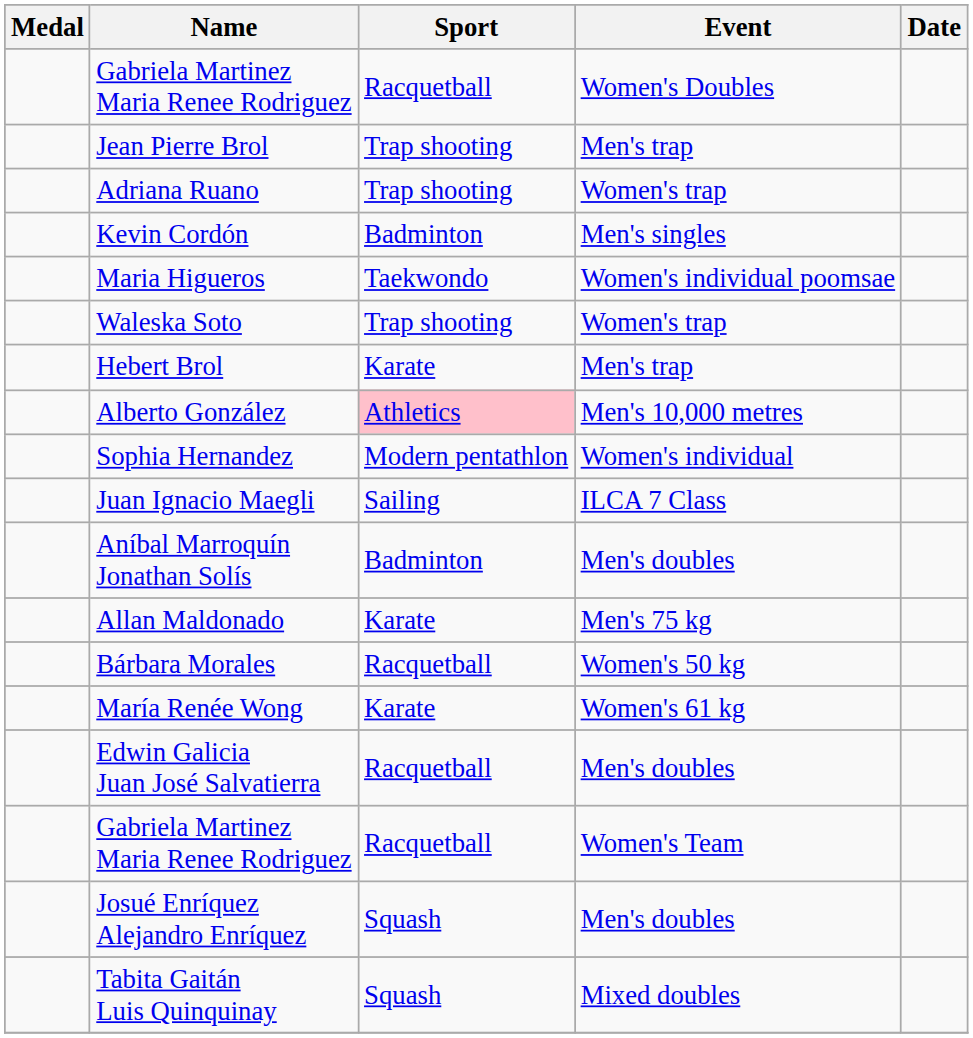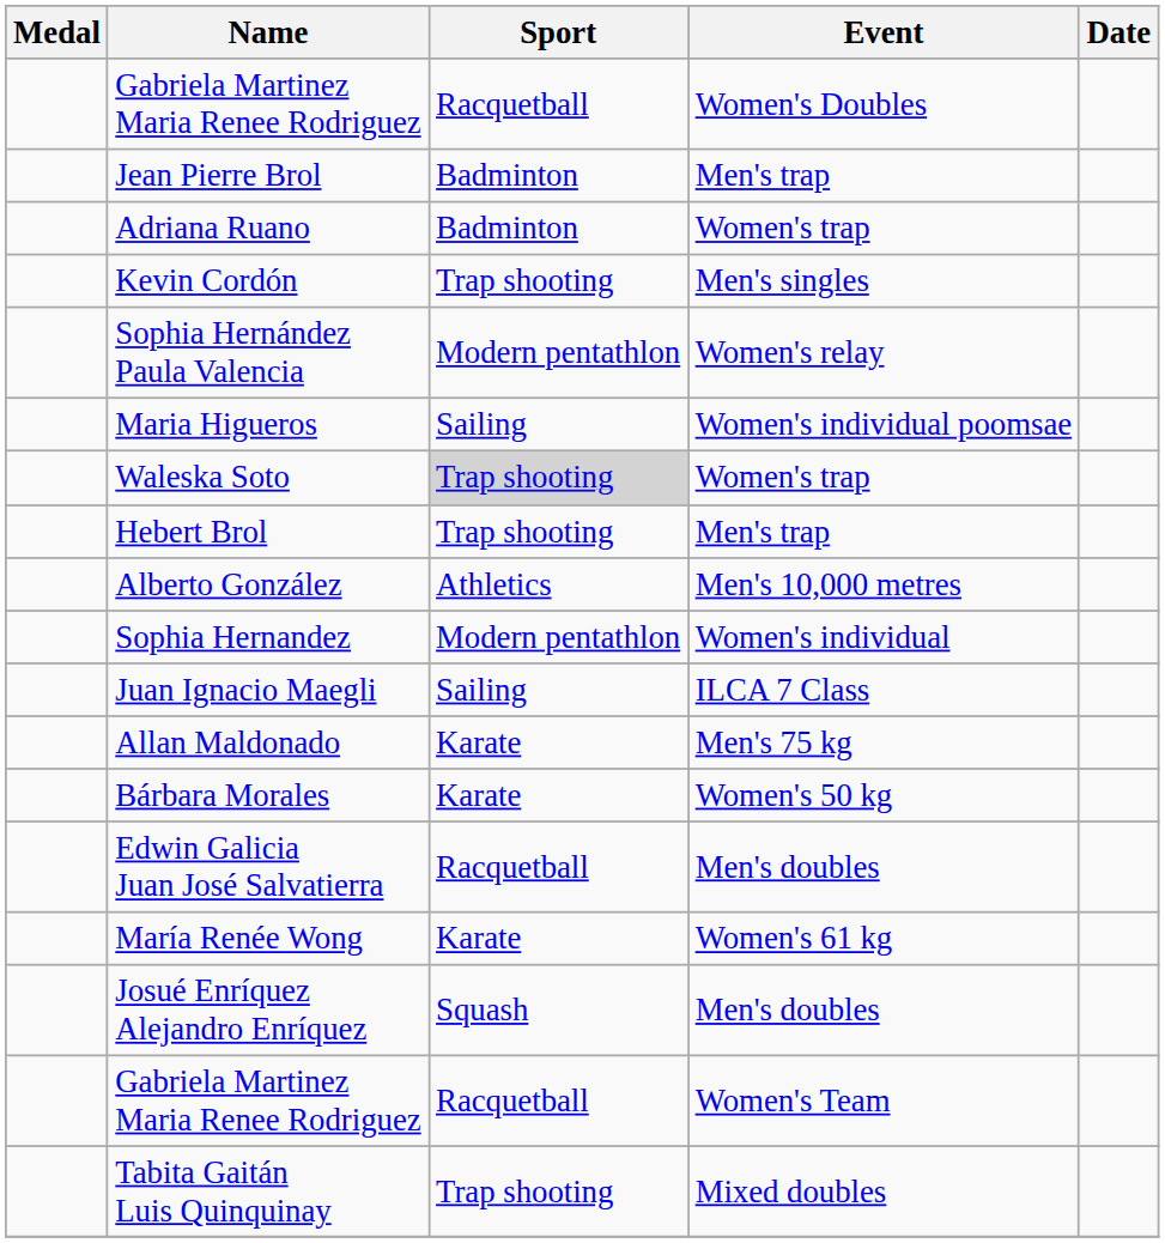Jean Pierre Brol | Sport: Trap shooting -> Badminton
Adriana Ruano | Sport: Trap shooting -> Badminton
Kevin Cordón | Sport: Badminton -> Trap shooting
+ row: Sophia Hernández Paula Valencia | Modern pentathlon | Women's relay
Maria Higueros | Sport: Taekwondo -> Sailing
Waleska Soto | Sport: no background -> lightgrey background
Hebert Brol | Sport: Karate -> Trap shooting
Alberto González | Sport: pink background -> no background
- row: Aníbal Marroquín Jonathan Solís | Badminton | Men's doubles
Bárbara Morales | Sport: Racquetball -> Karate
rows swapped: María Renée Wong <-> Edwin Galicia Juan José Salvatierra
rows swapped: Gabriela Martinez Maria Renee Rodriguez / Women's Team <-> Josué Enríquez Alejandro Enríquez
Tabita Gaitán Luis Quinquinay | Sport: Squash -> Trap shooting
